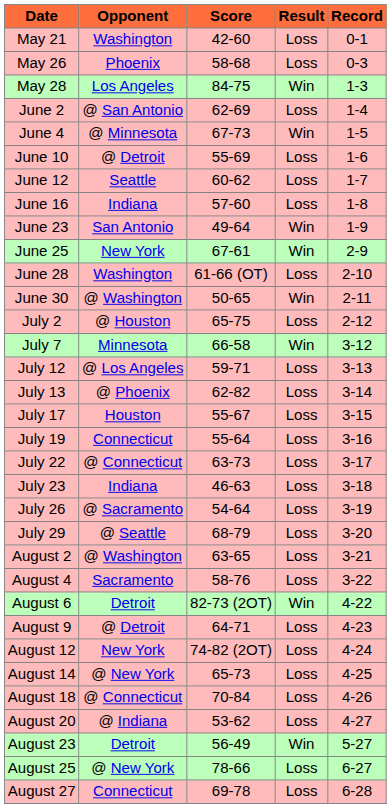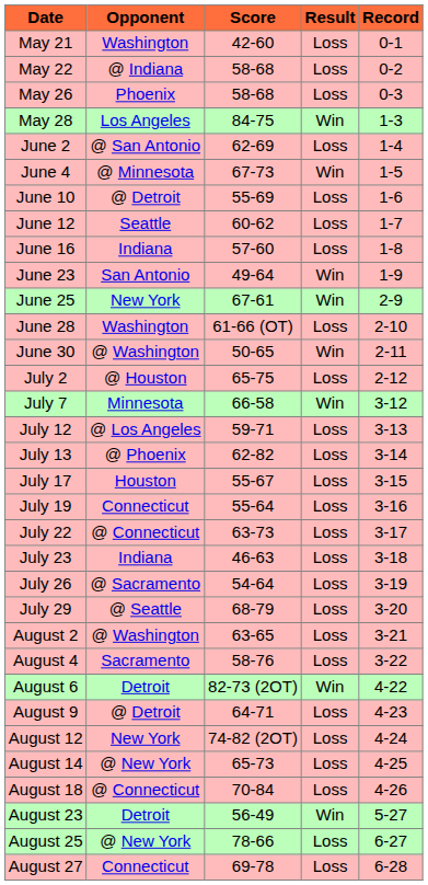+ row: May 22 | @ Indiana | 58-68 | Loss | 0-2
- row: August 20 | @ Indiana | 53-62 | Loss | 4-27
